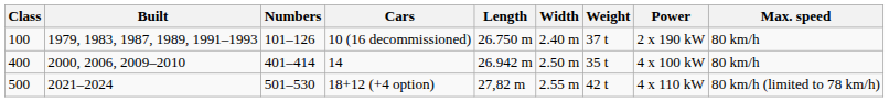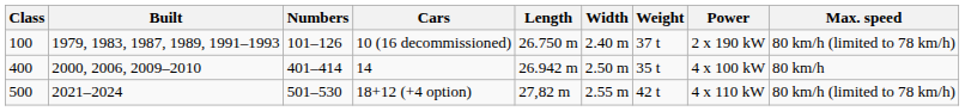10 (16 decommissioned) | Max. speed: 80 km/h -> 80 km/h (limited to 78 km/h)
